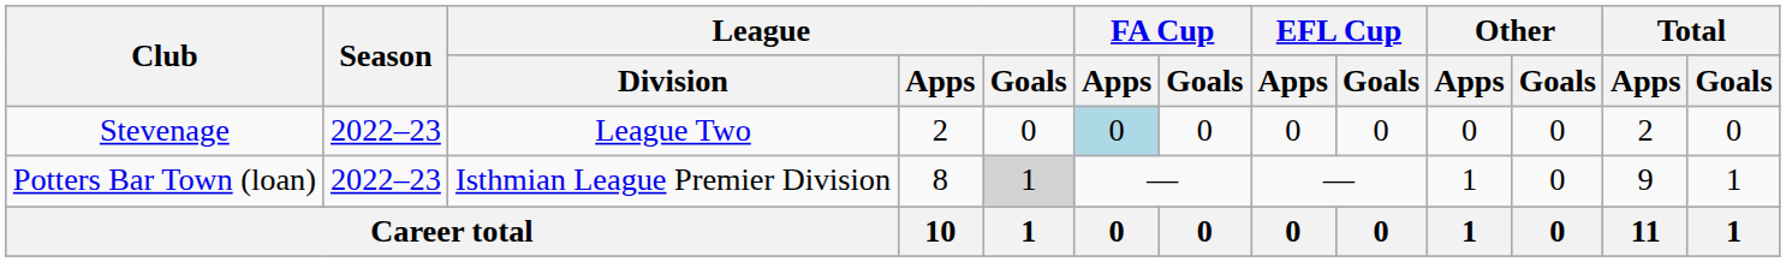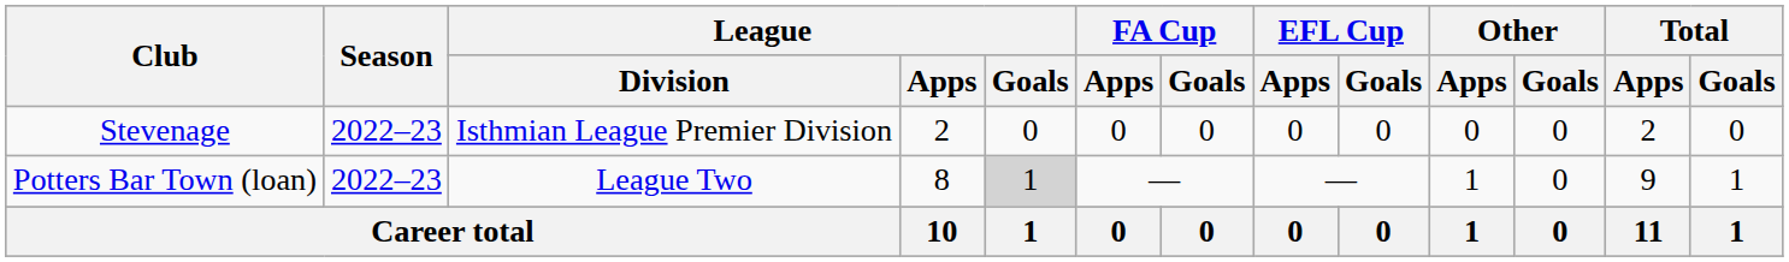Stevenage | League / Division: League Two -> Isthmian League Premier Division
Stevenage | FA Cup / Apps: lightblue background -> no background
Potters Bar Town (loan) | League / Division: Isthmian League Premier Division -> League Two
